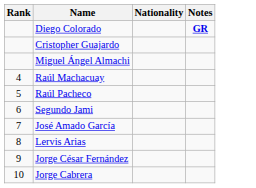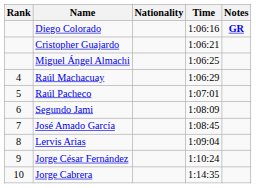+ column: Time | 1:06:16 | 1:06:21 | 1:06:25 | 1:06:29 | 1:07:01 | 1:08:09 | 1:08:45 | 1:09:04 | 1:10:24 | 1:14:35
